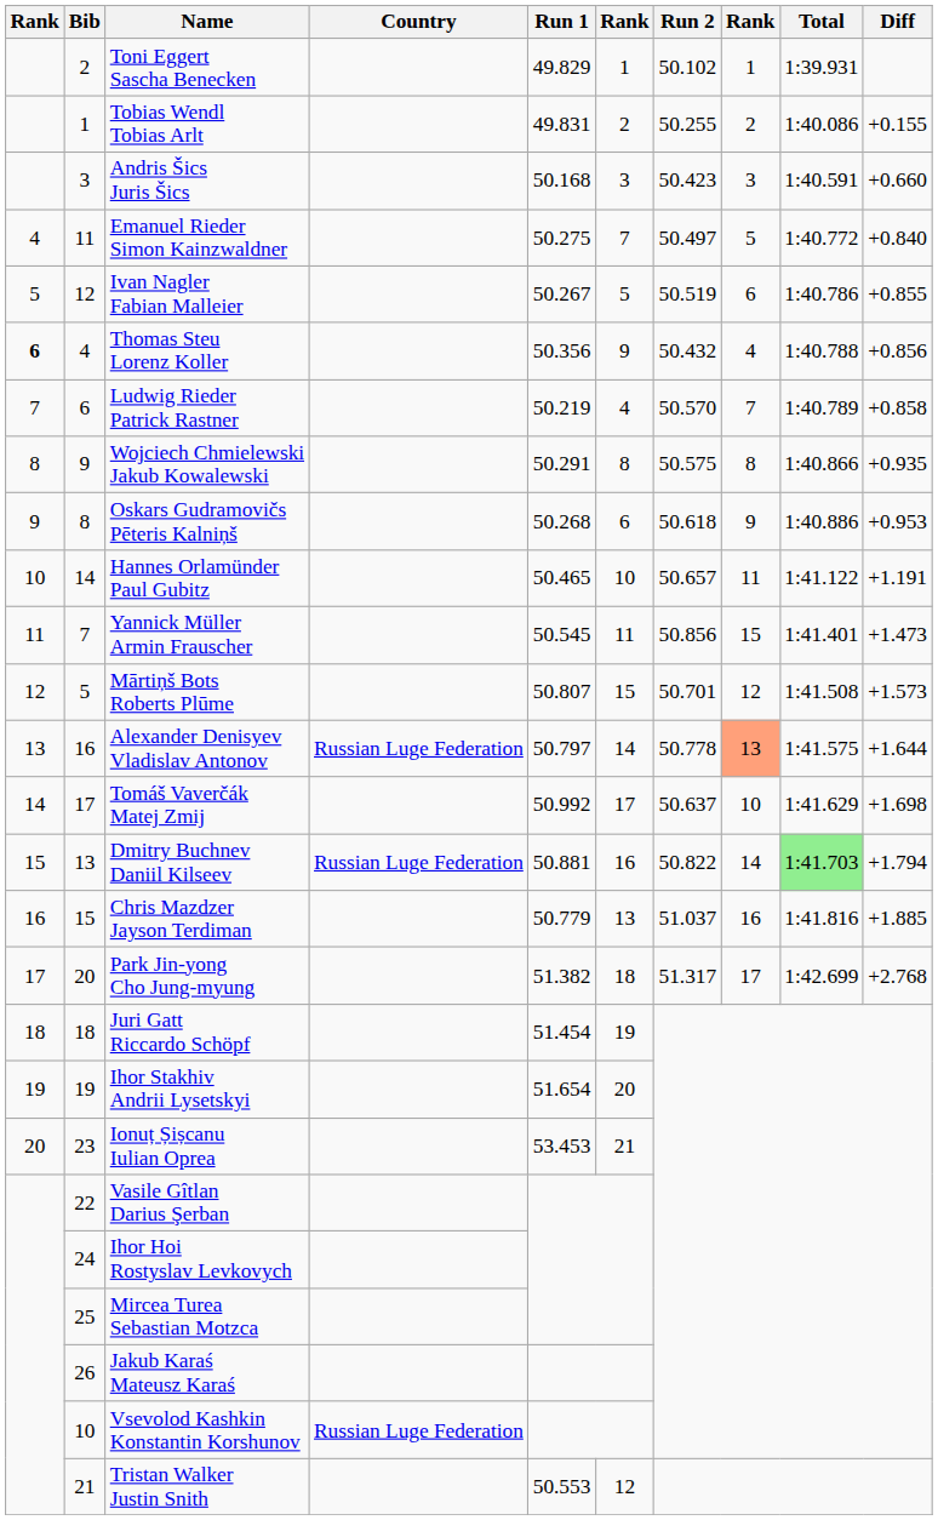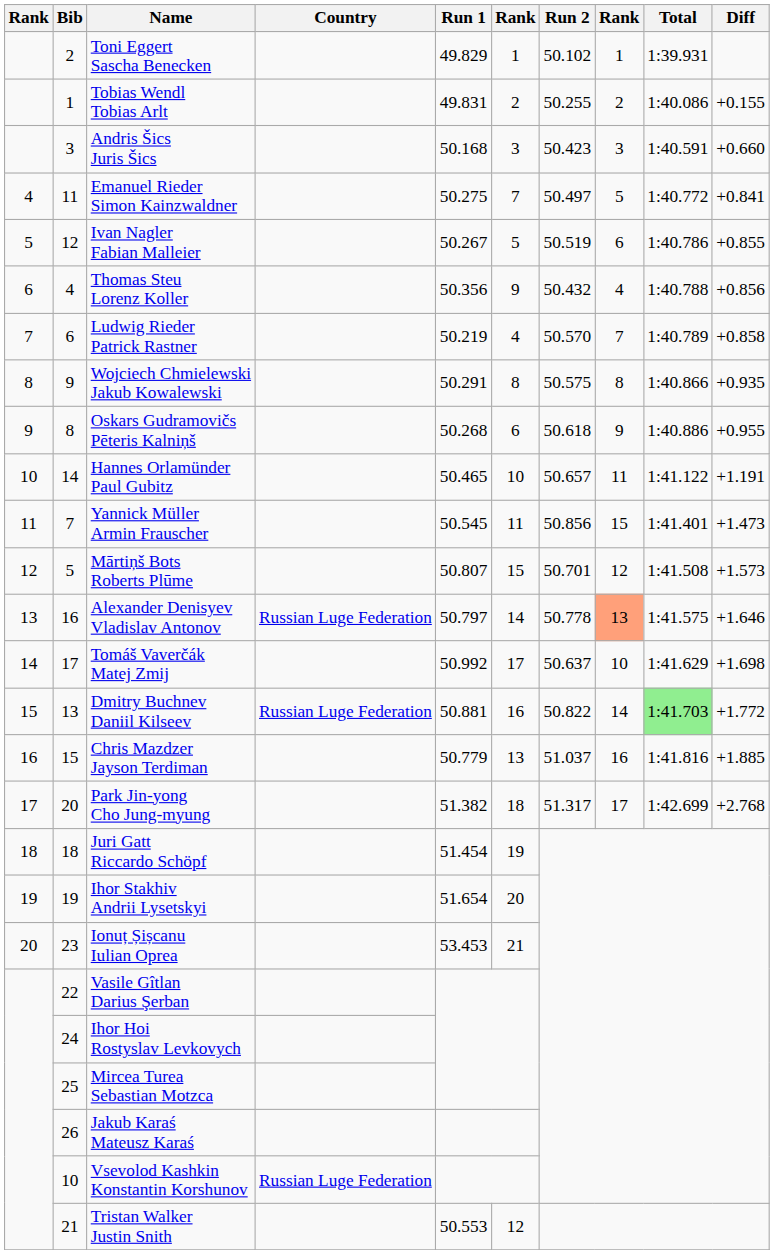Emanuel Rieder Simon Kainzwaldner | Diff: +0.840 -> +0.841
Thomas Steu Lorenz Koller | column 1: bold -> normal
Oskars Gudramovičs Pēteris Kalniņš | Diff: +0.953 -> +0.955
Alexander Denisyev Vladislav Antonov | Diff: +1.644 -> +1.646
Dmitry Buchnev Daniil Kilseev | Diff: +1.794 -> +1.772
